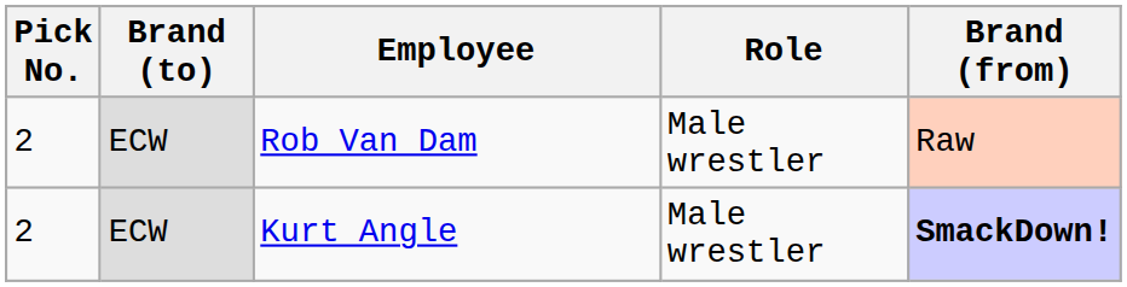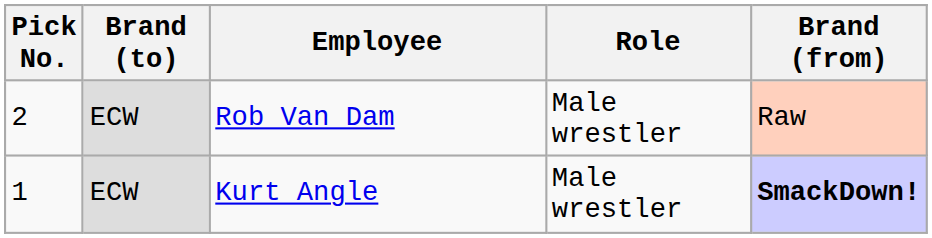Kurt Angle | Pick No.: 2 -> 1
